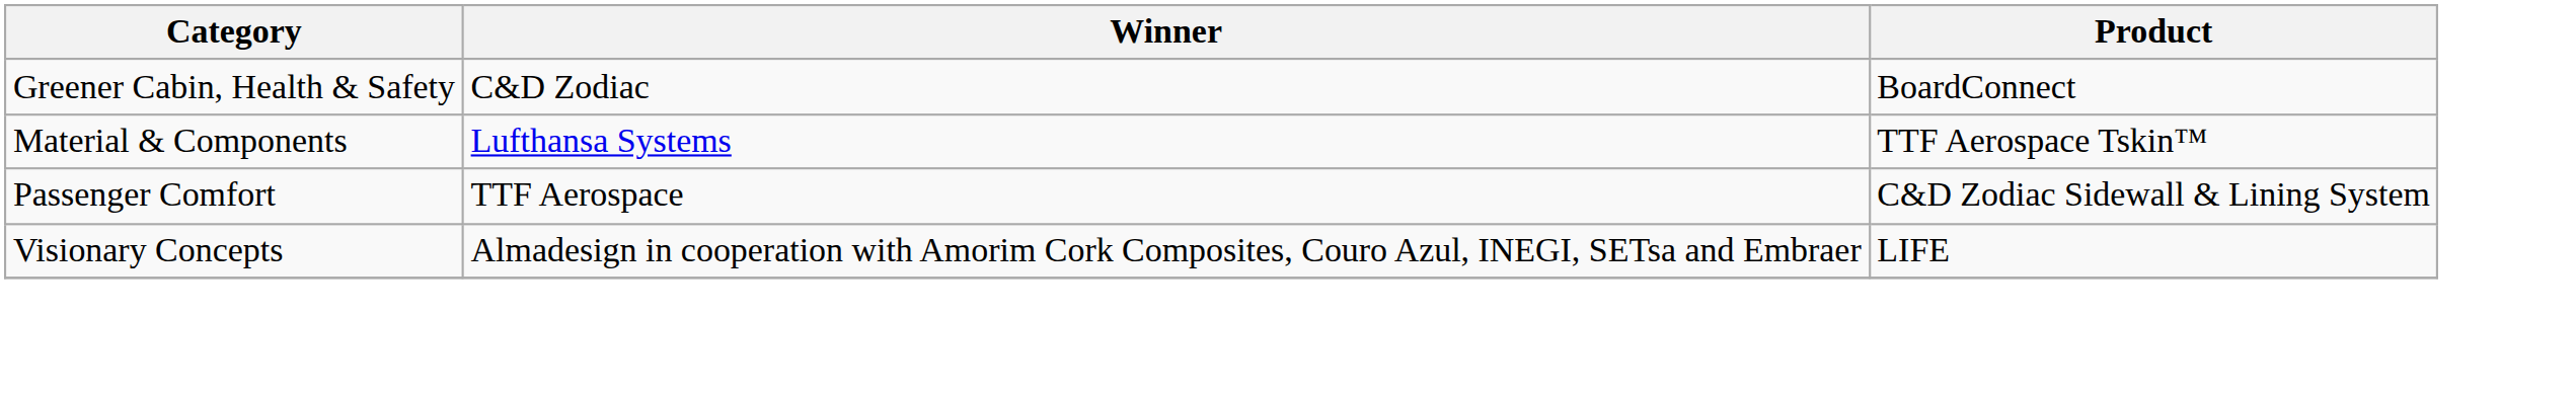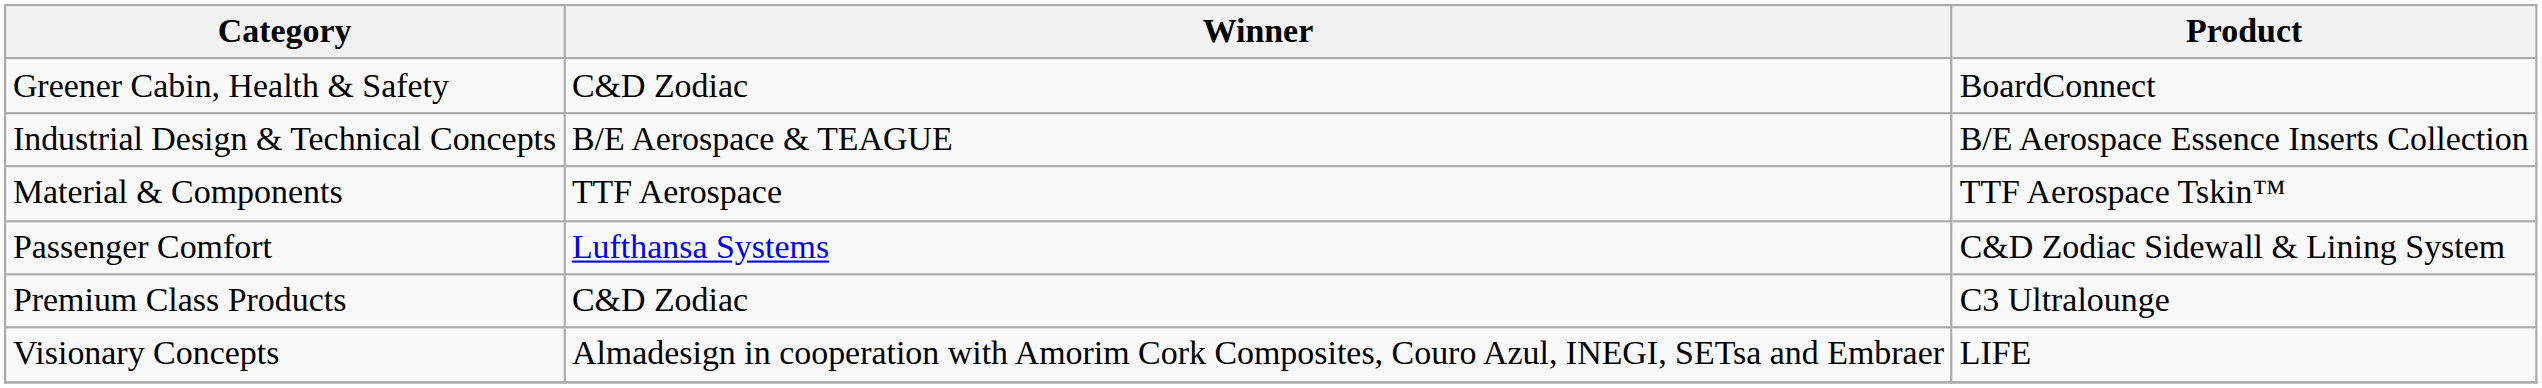+ row: Industrial Design & Technical Concepts | B/E Aerospace & TEAGUE | B/E Aerospace Essence Inserts Collection
Material & Components | Winner: Lufthansa Systems -> TTF Aerospace
Passenger Comfort | Winner: TTF Aerospace -> Lufthansa Systems
+ row: Premium Class Products | C&D Zodiac | C3 Ultralounge
